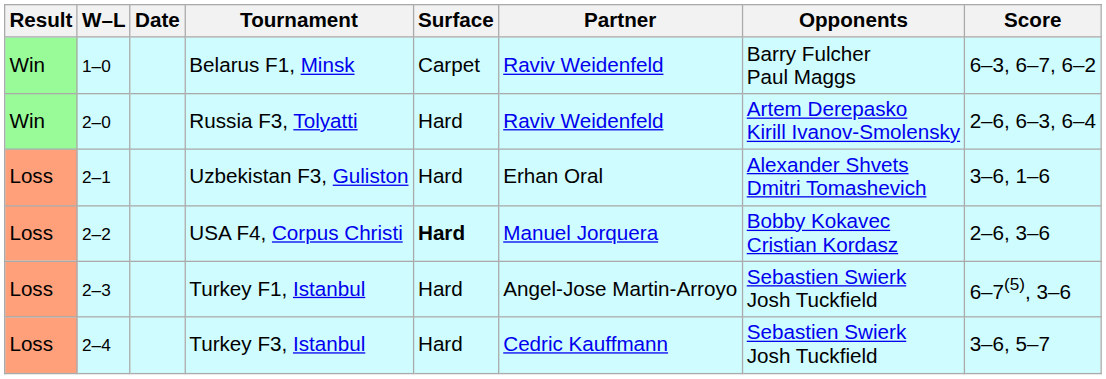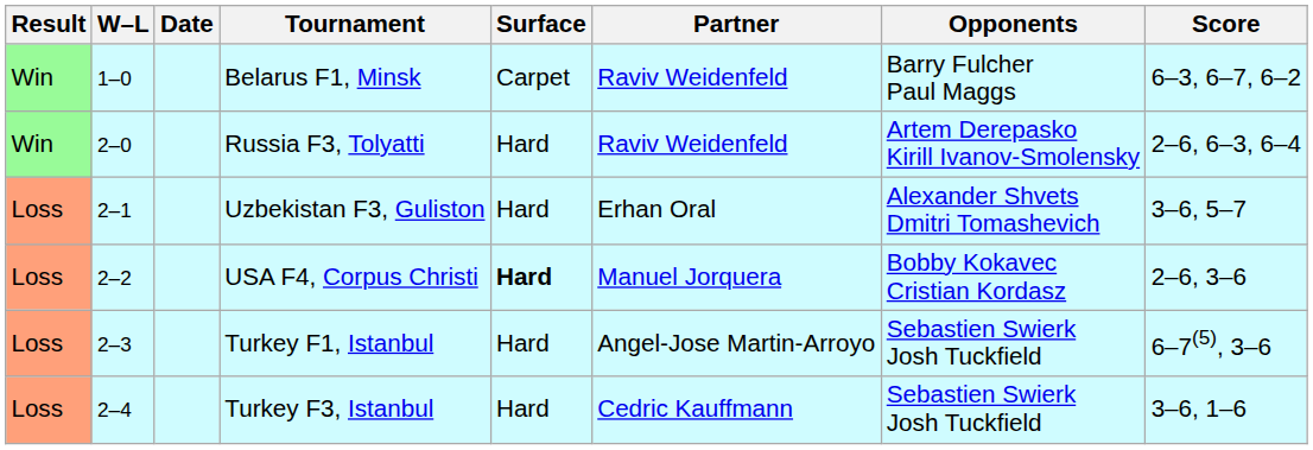Uzbekistan F3, Guliston | Score: 3–6, 1–6 -> 3–6, 5–7
Turkey F3, Istanbul | Score: 3–6, 5–7 -> 3–6, 1–6
